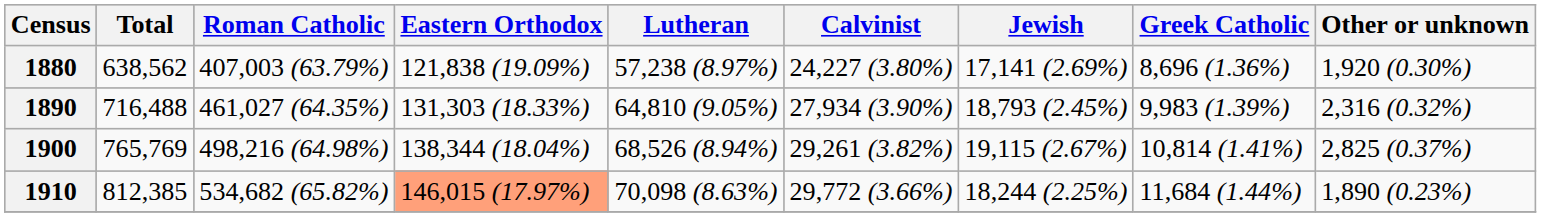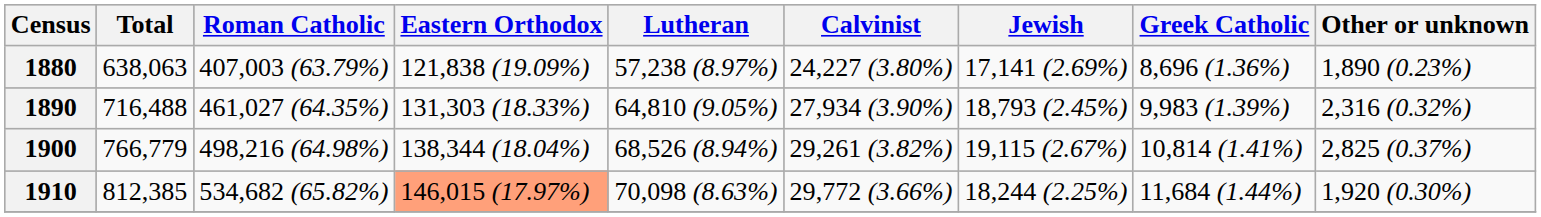1880 | Total: 638,562 -> 638,063
1880 | Other or unknown: 1,920 (0.30%) -> 1,890 (0.23%)
1900 | Total: 765,769 -> 766,779
1910 | Other or unknown: 1,890 (0.23%) -> 1,920 (0.30%)
